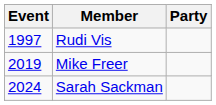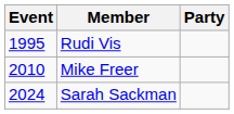Rudi Vis | Event: 1997 -> 1995
Mike Freer | Event: 2019 -> 2010
